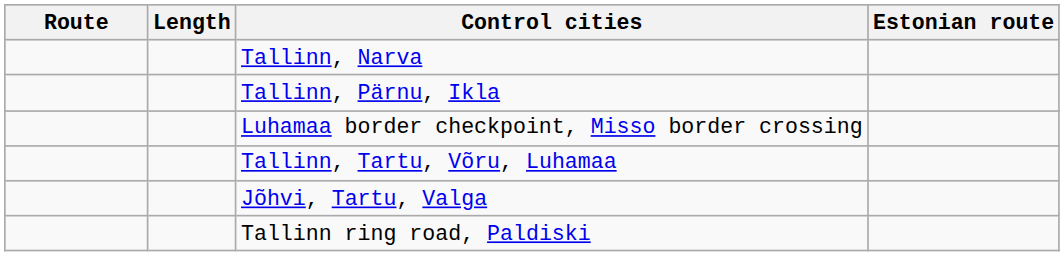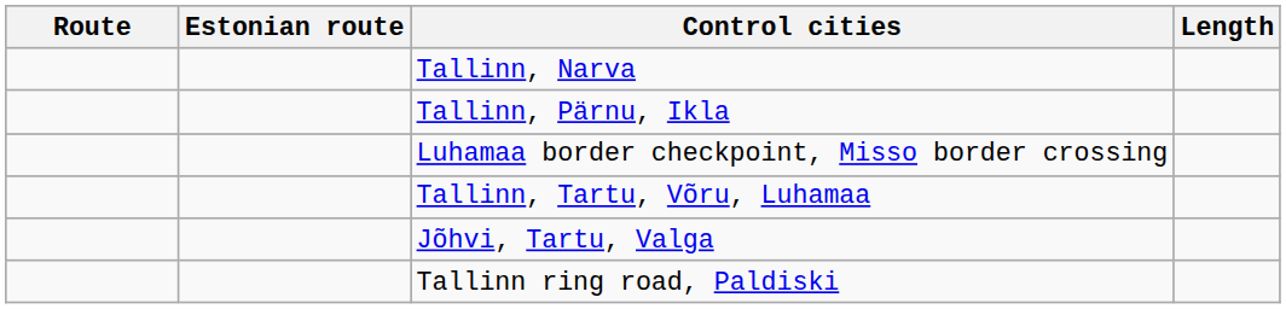columns swapped: Estonian route <-> Length
